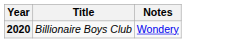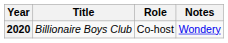+ column: Role | Co-host
